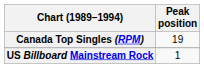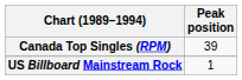Canada Top Singles (RPM) | Peak position: 19 -> 39
